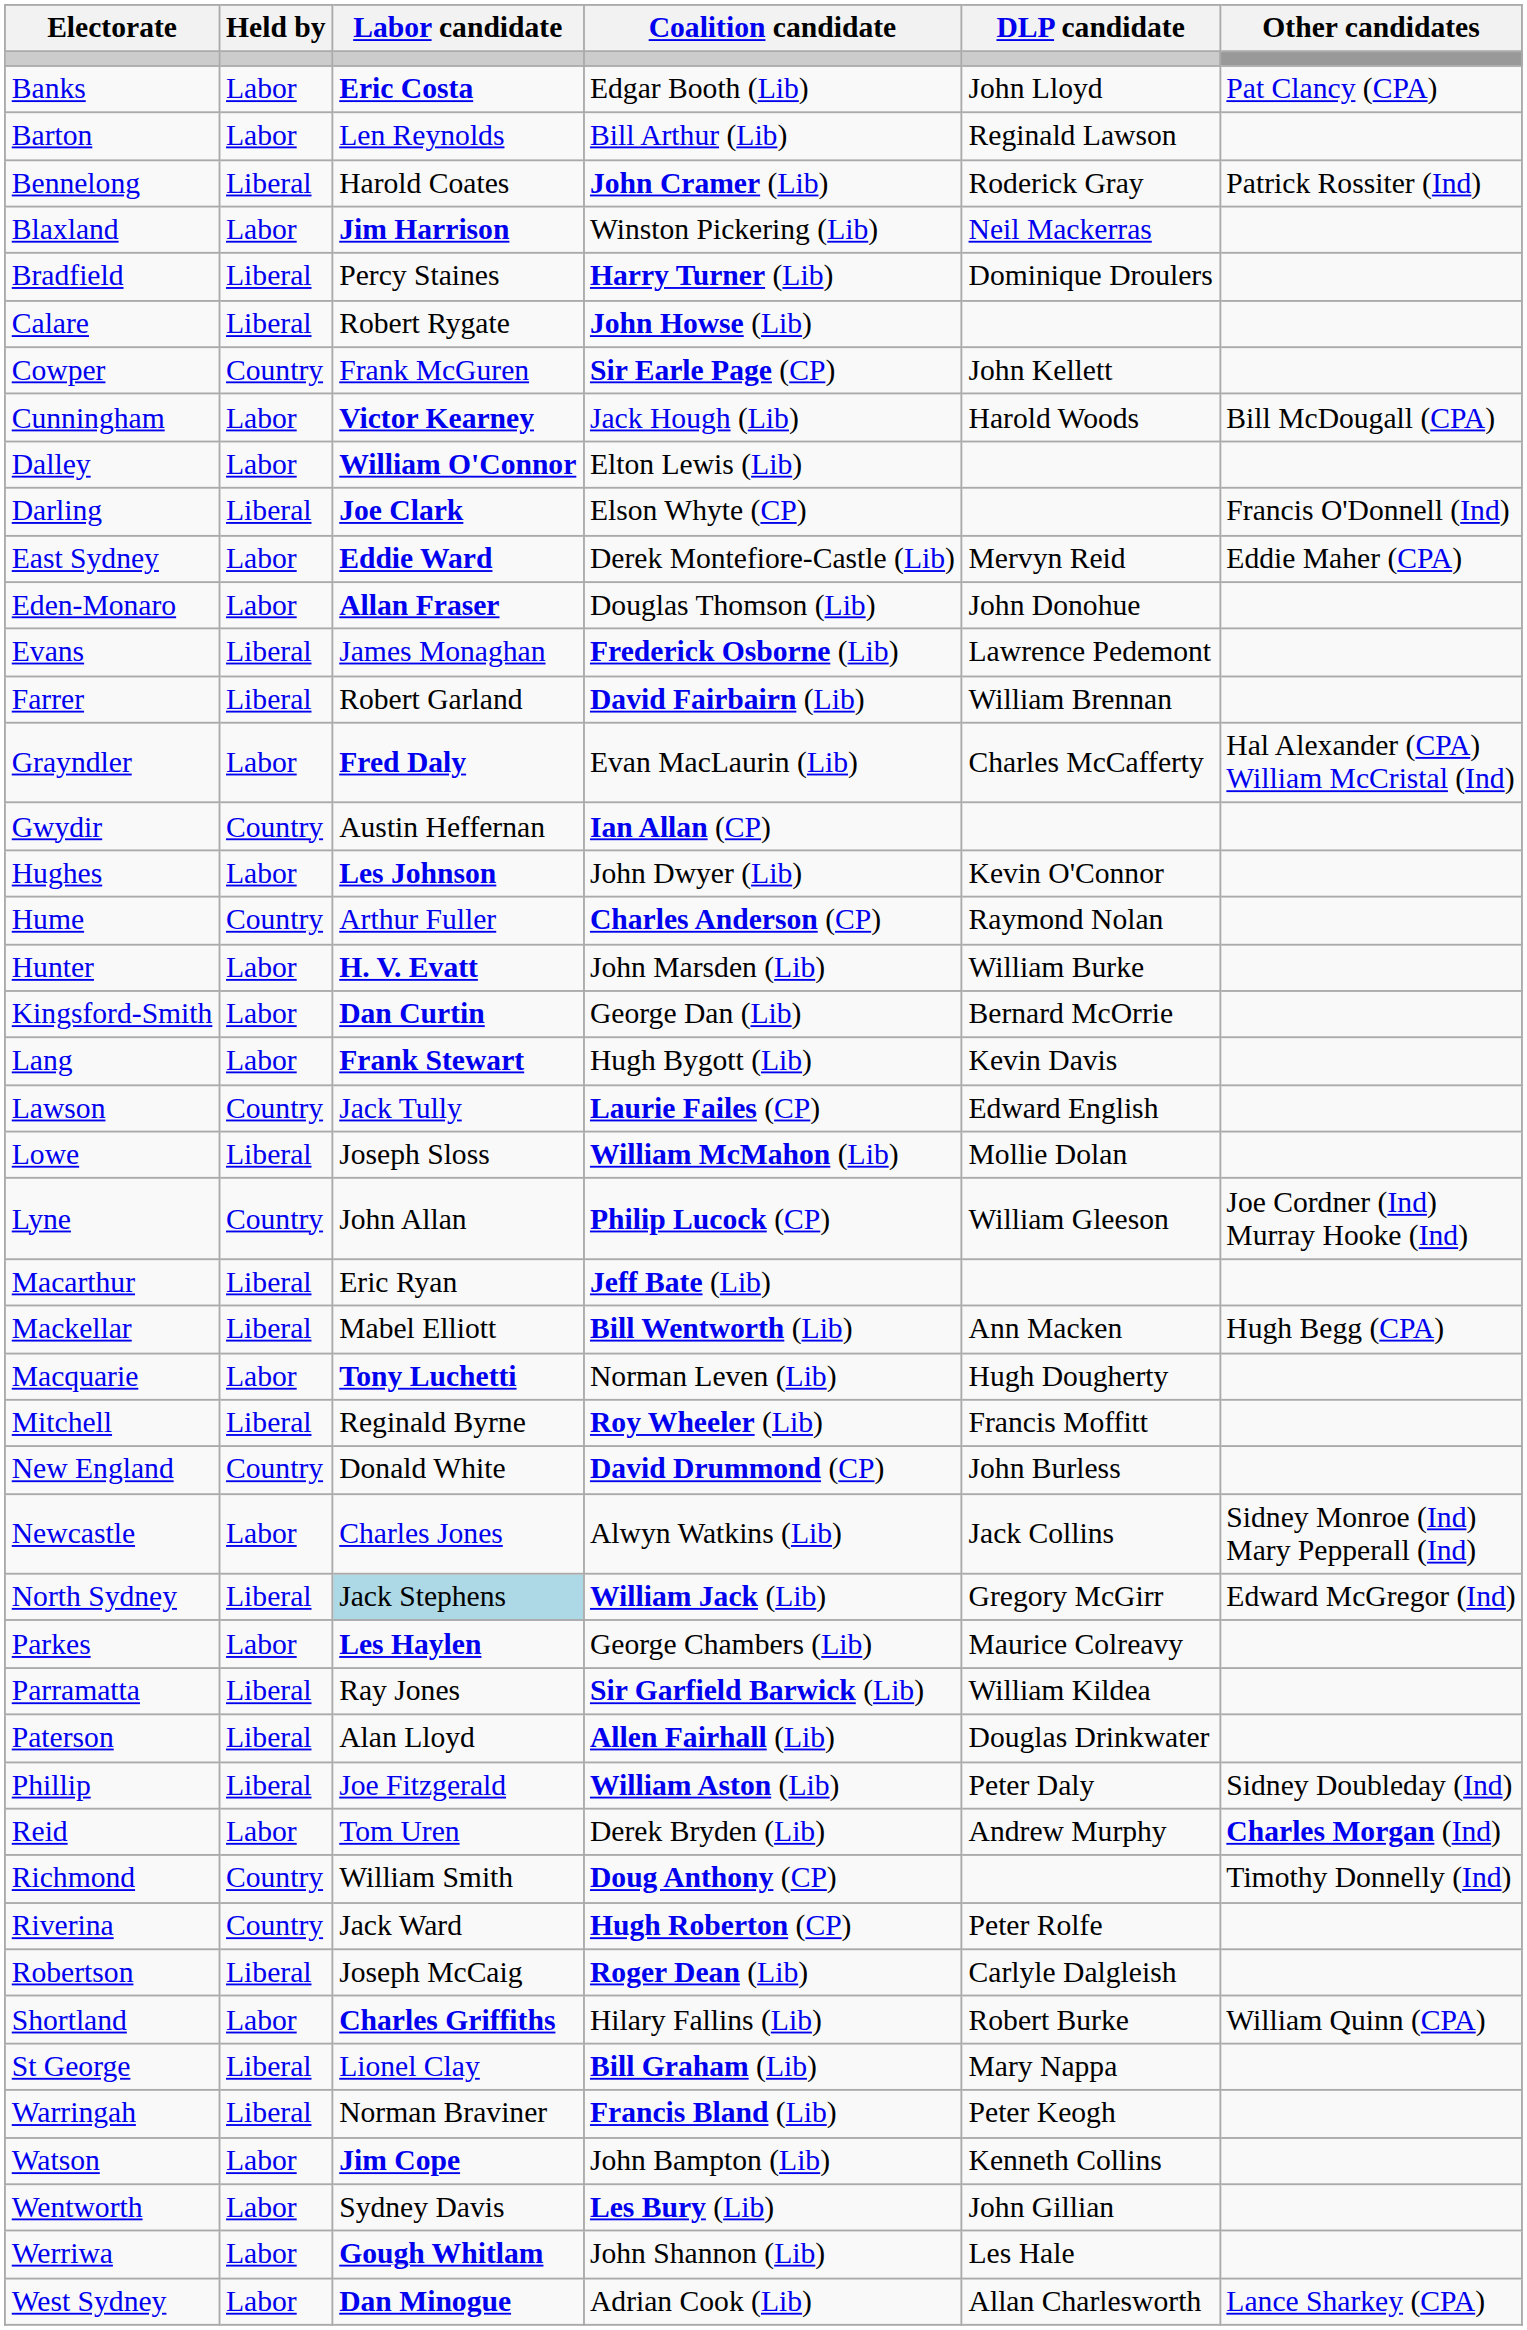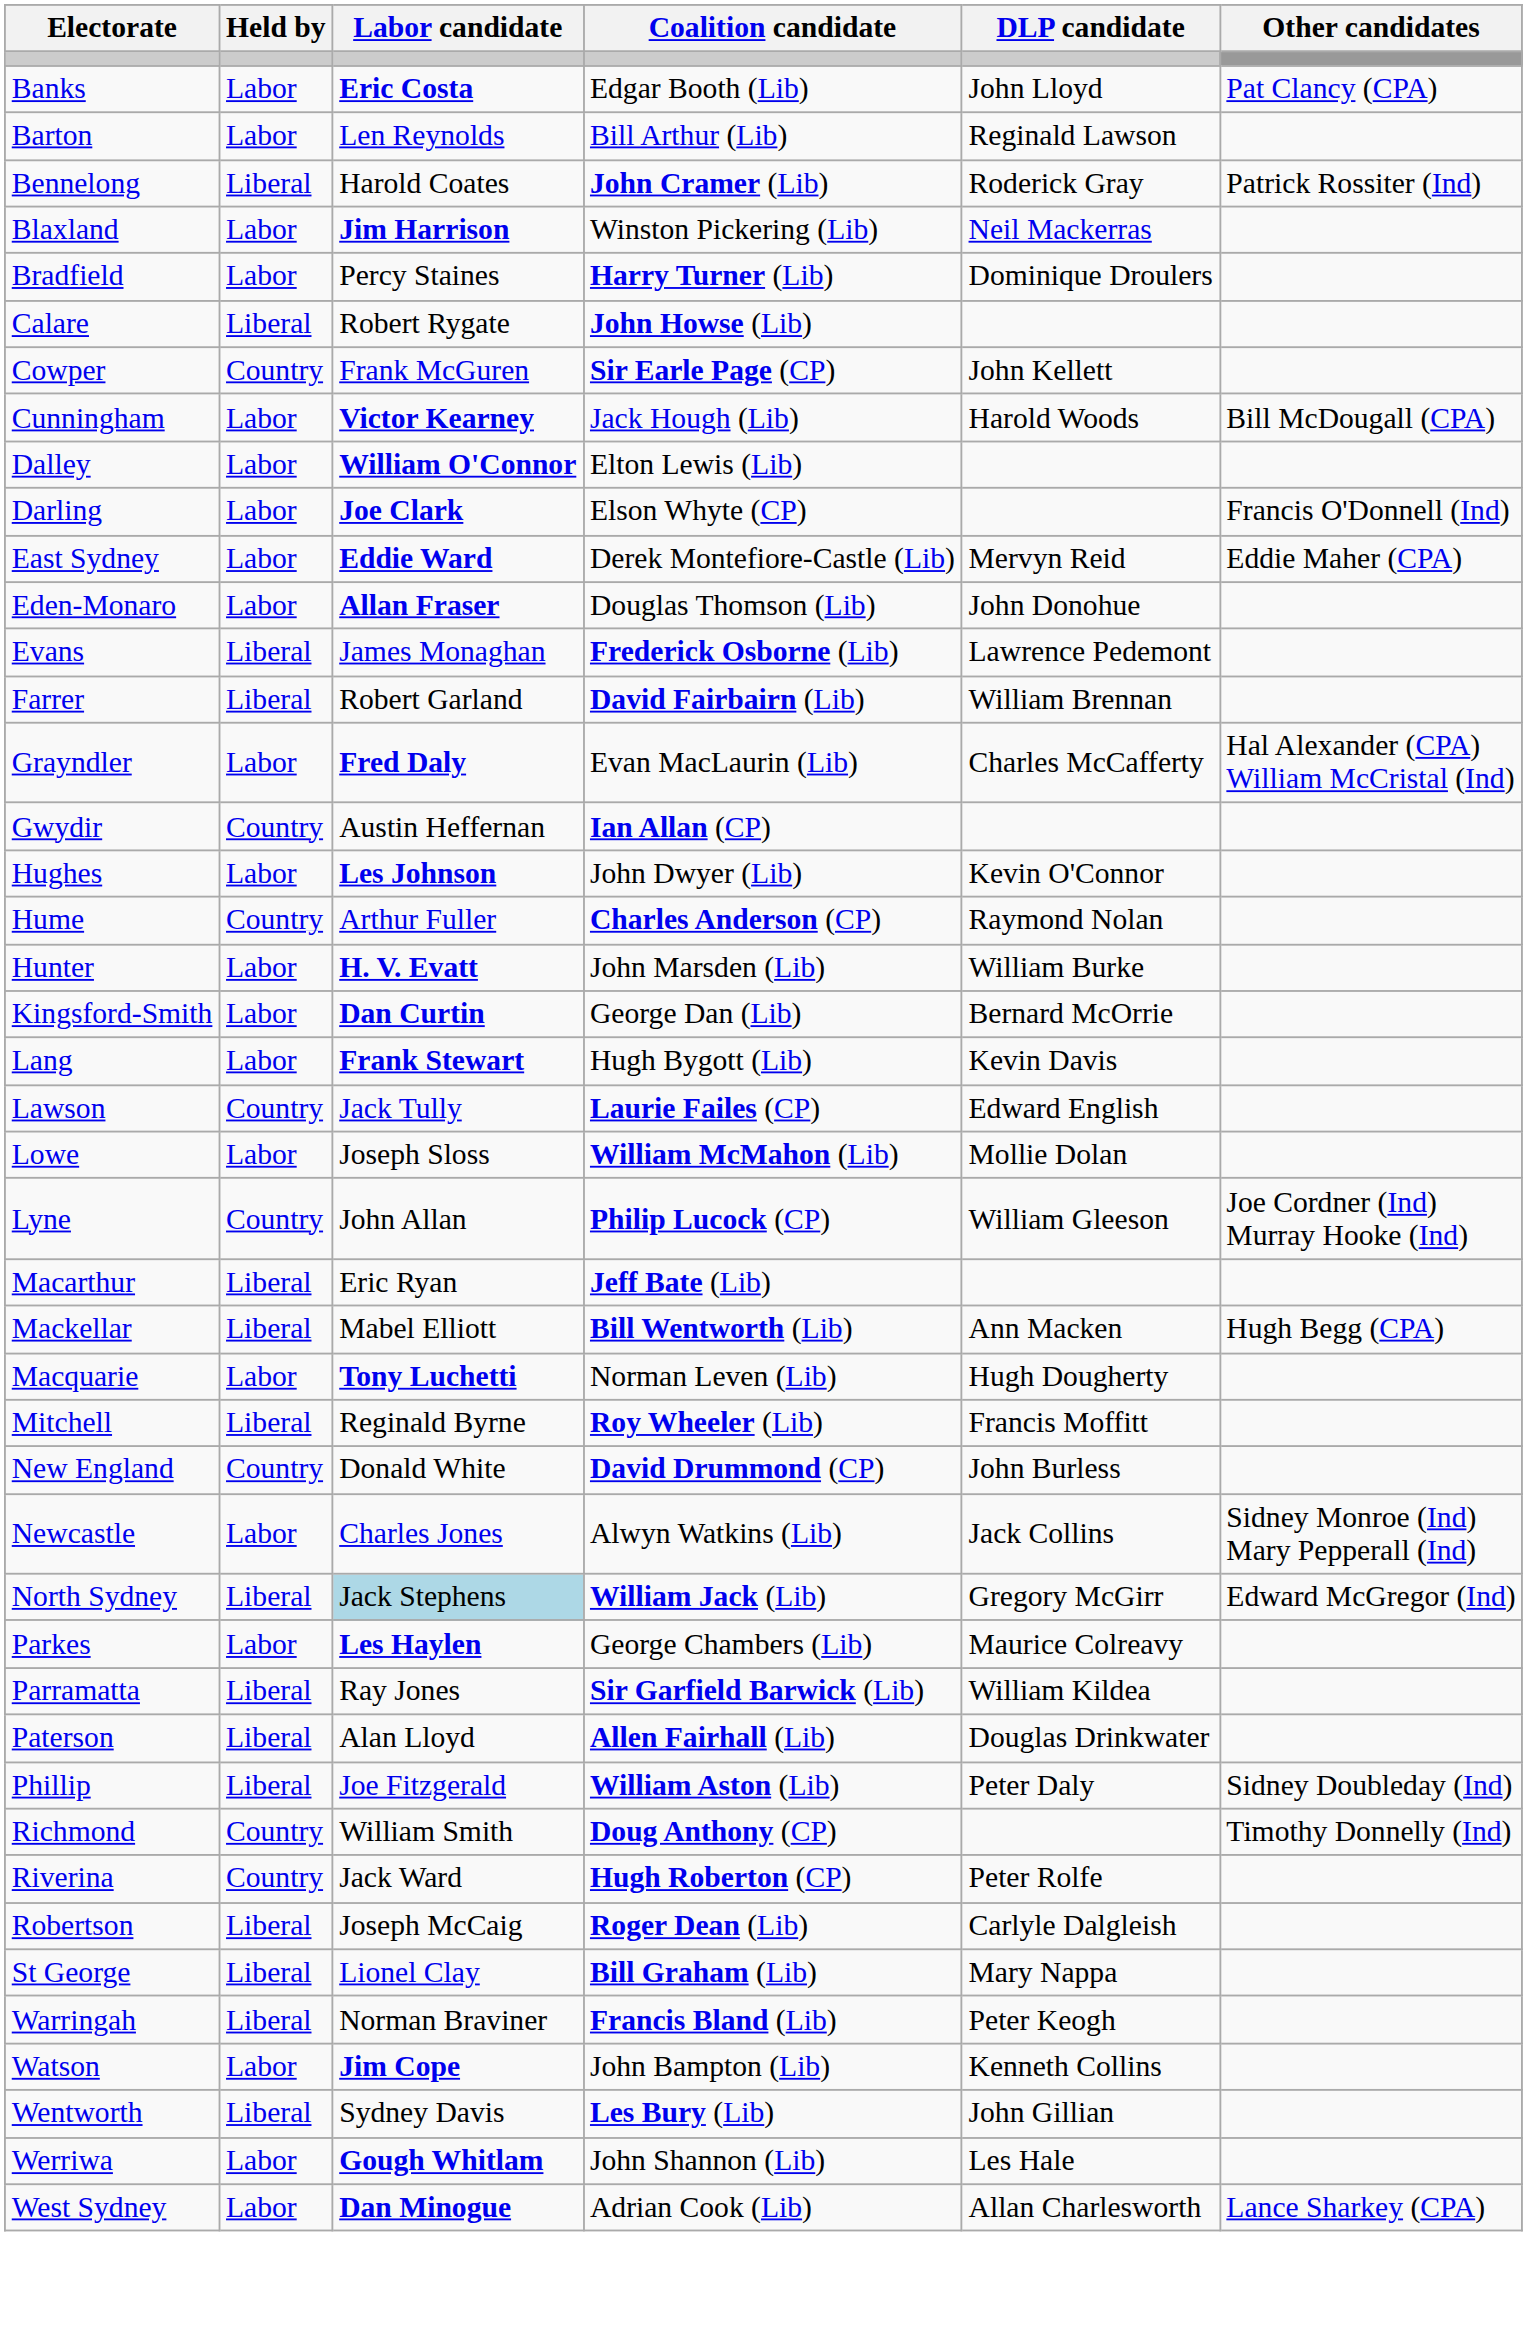Bradfield | Held by: Liberal -> Labor
Darling | Held by: Liberal -> Labor
Lowe | Held by: Liberal -> Labor
- row: Reid | Labor | Tom Uren | Derek Bryden (Lib) | Andrew Murphy | Charles Morgan (Ind)
- row: Shortland | Labor | Charles Griffiths | Hilary Fallins (Lib) | Robert Burke | William Quinn (CPA)
Wentworth | Held by: Labor -> Liberal
